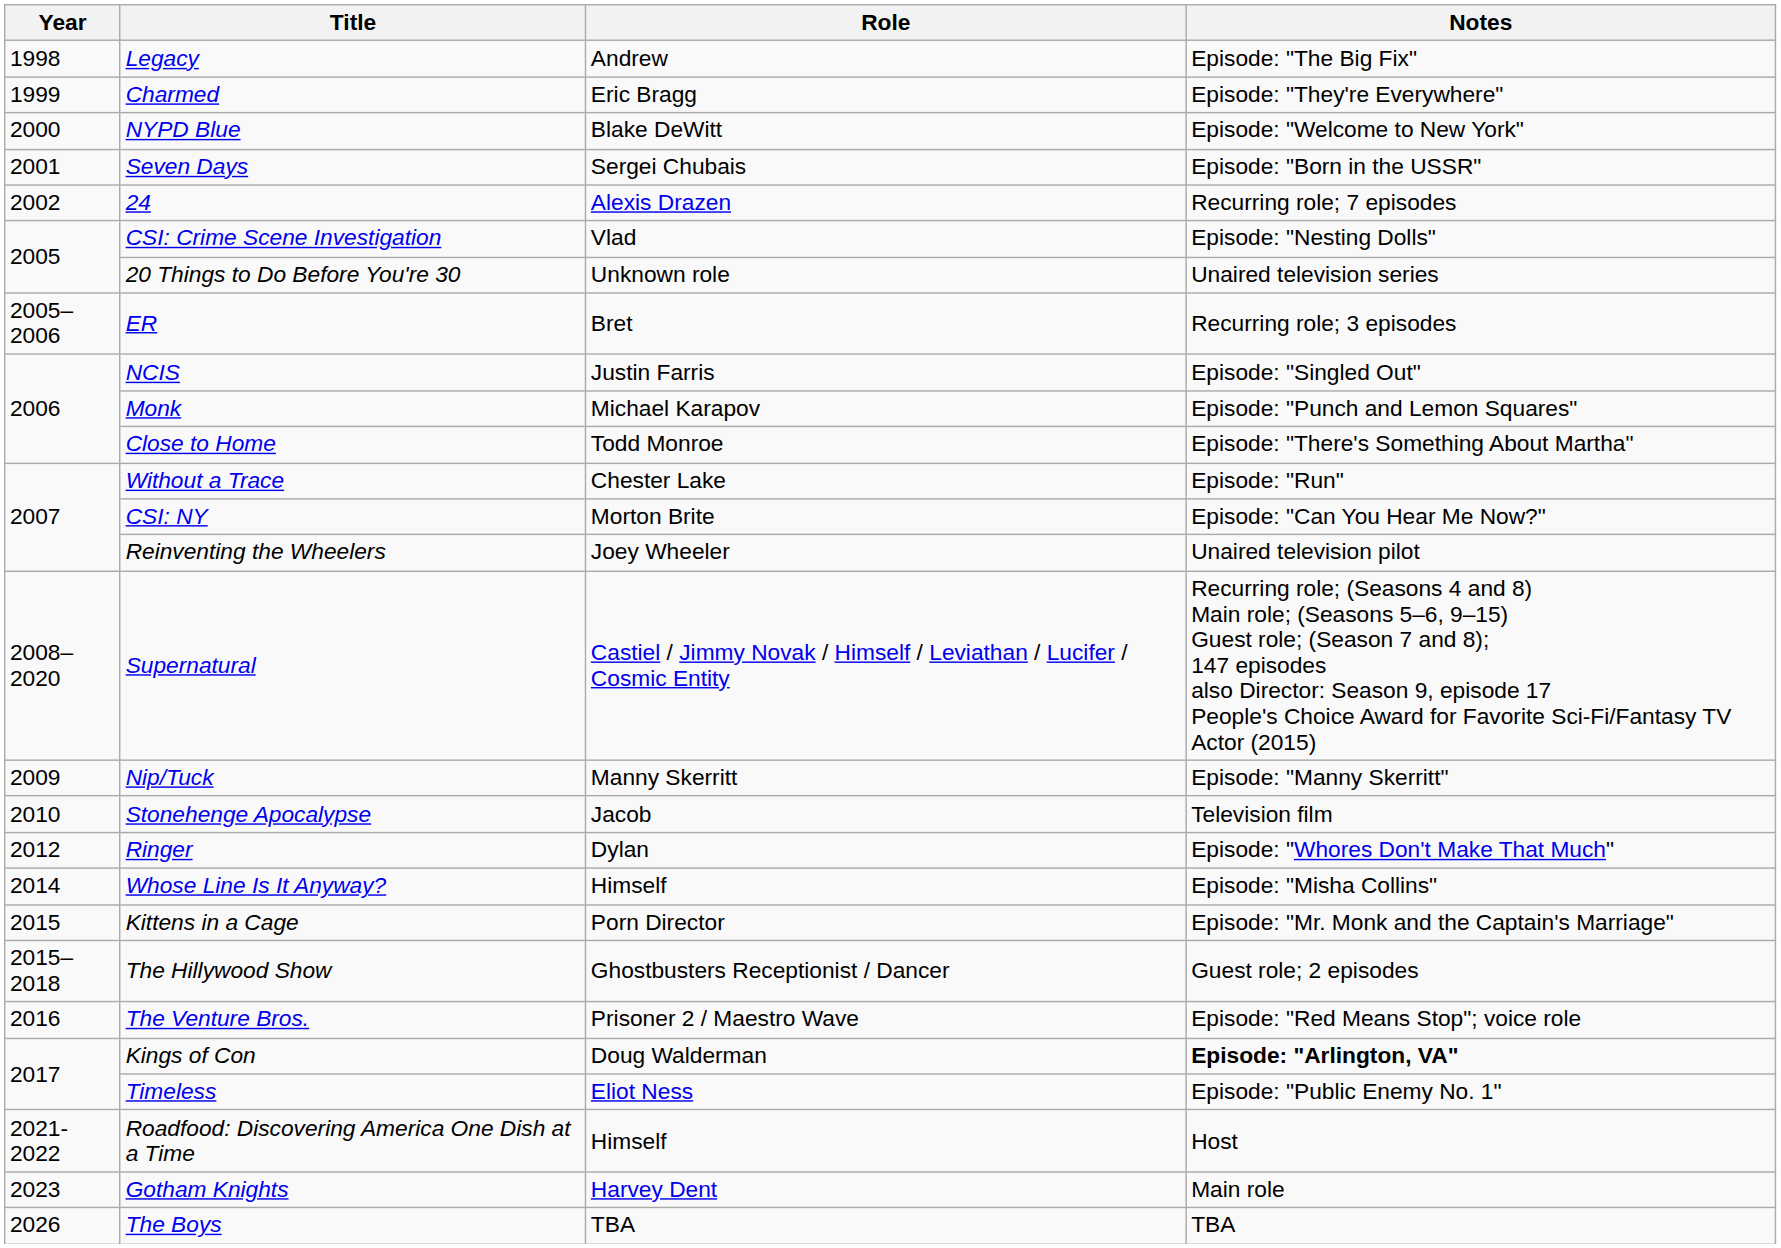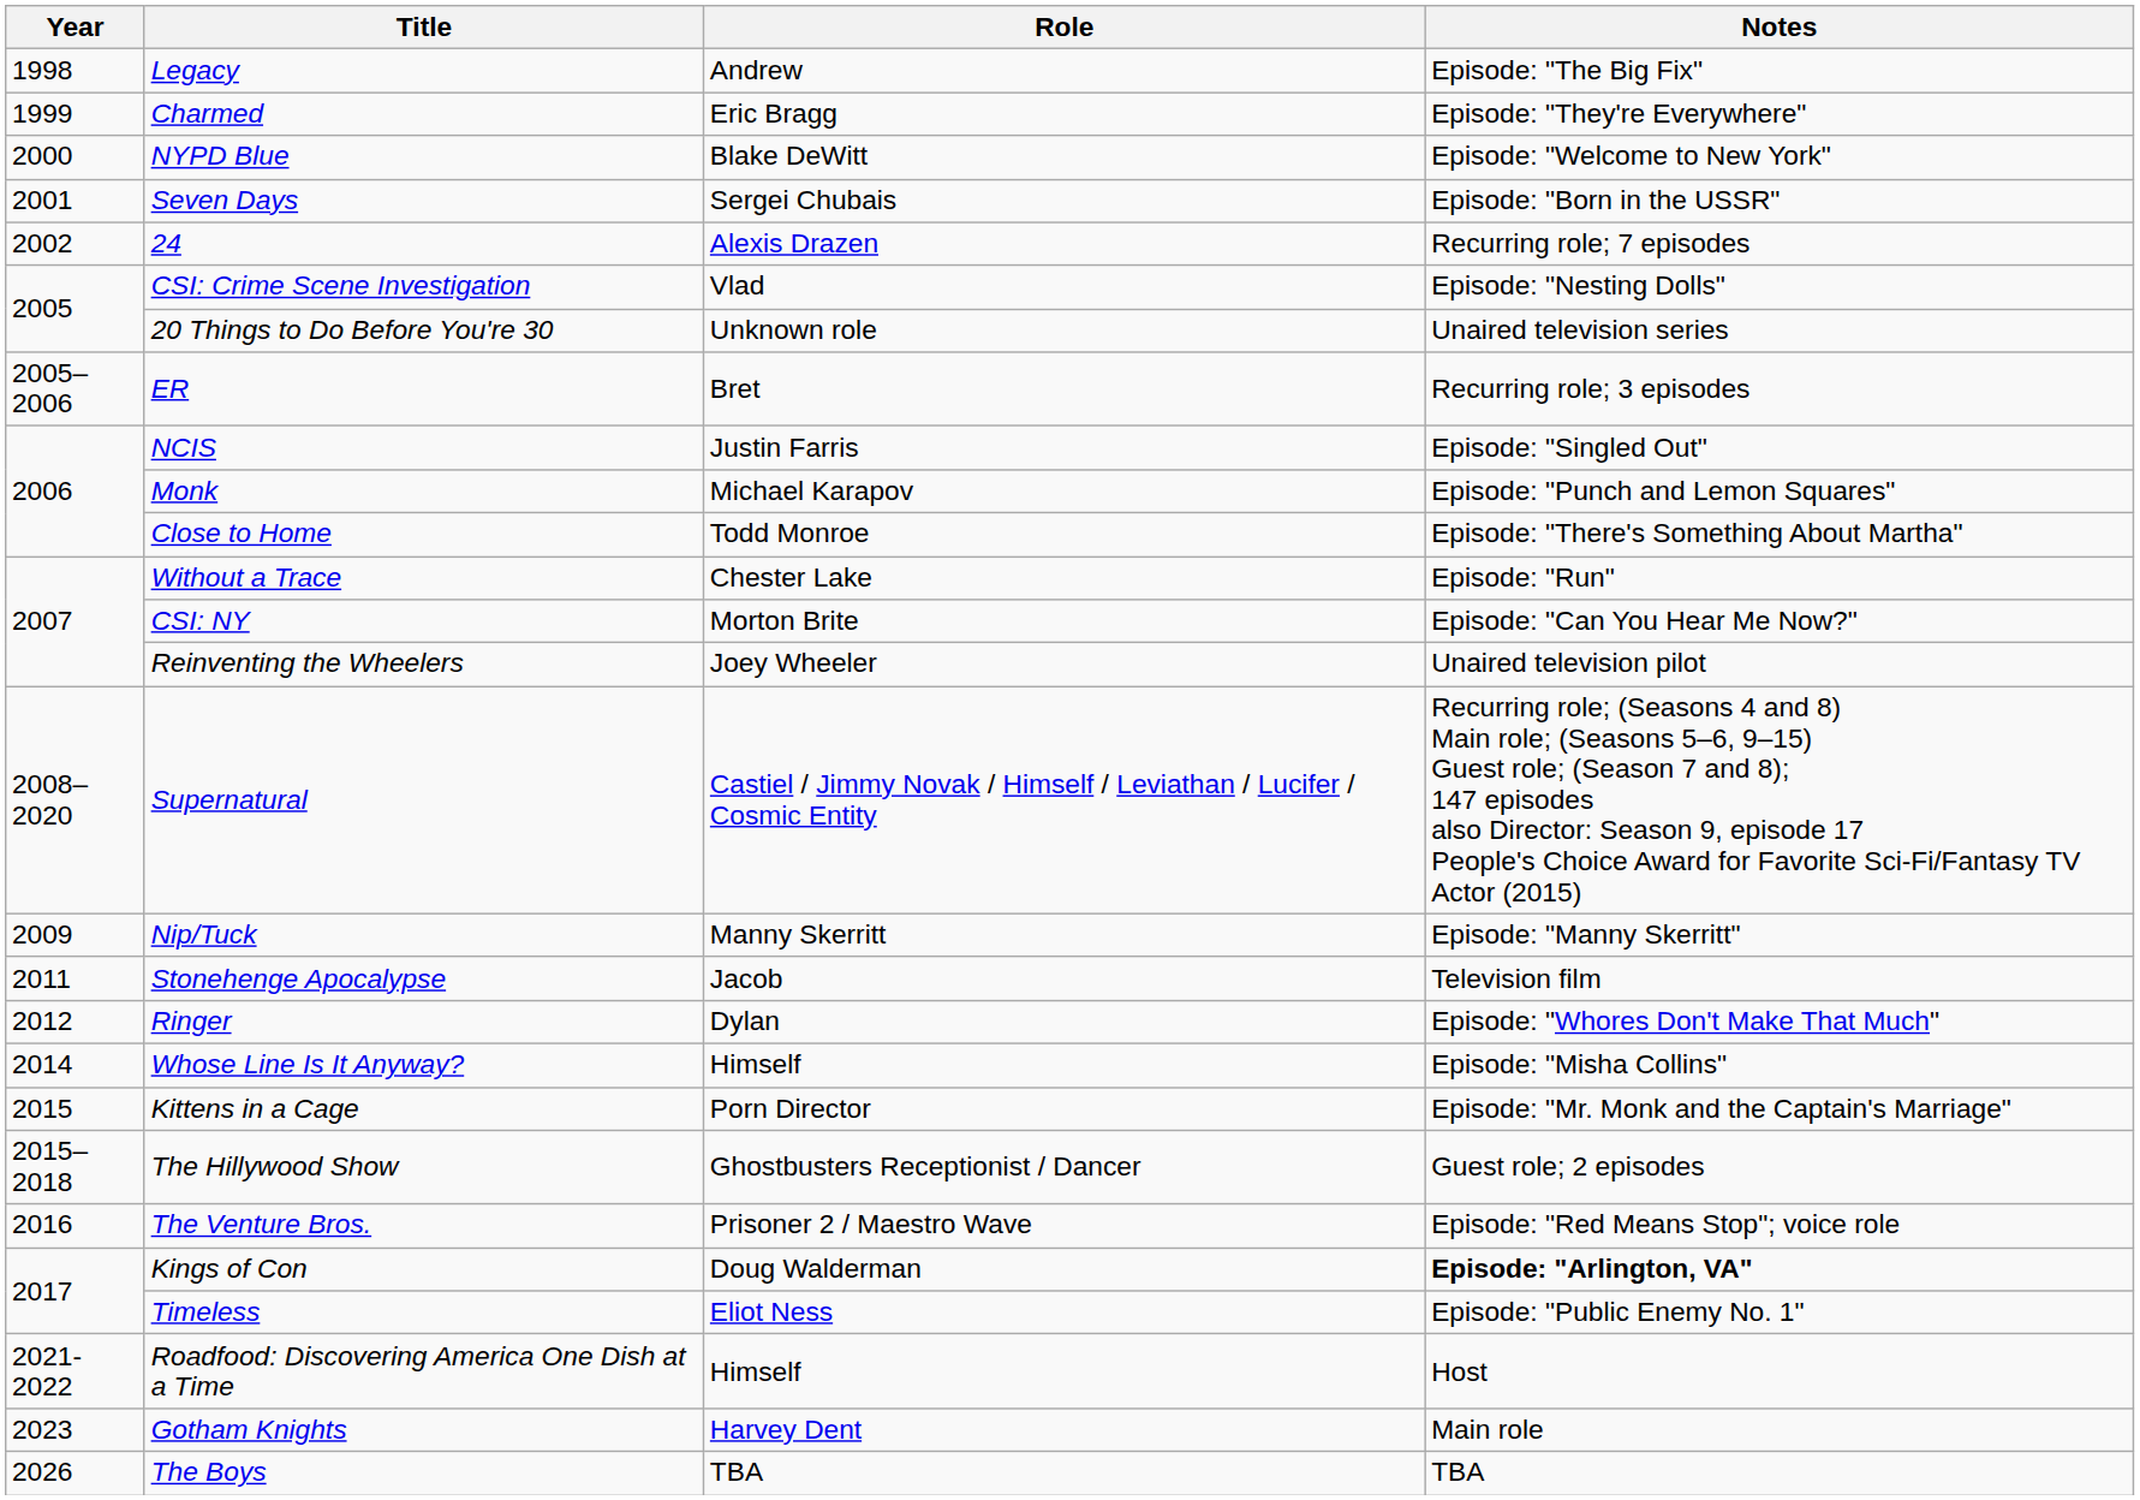Stonehenge Apocalypse | Year: 2010 -> 2011
